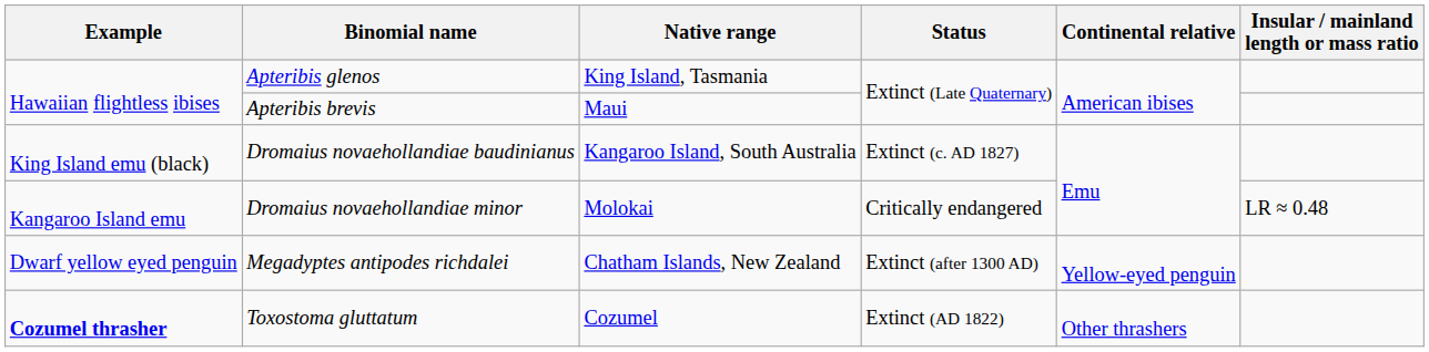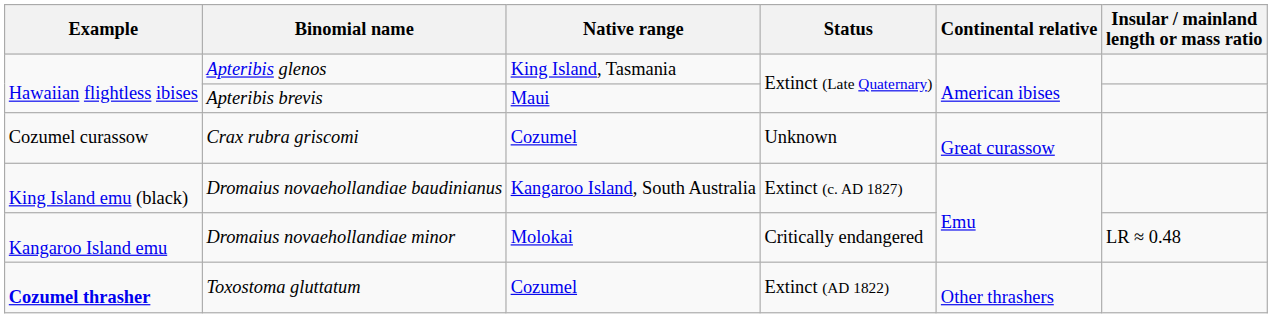+ row: Cozumel curassow | Crax rubra griscomi | Cozumel | Unknown | Great curassow
- row: Dwarf yellow eyed penguin | Megadyptes antipodes richdalei | Chatham Islands, New Zealand | Extinct (after 1300 AD) | Yellow-eyed penguin
